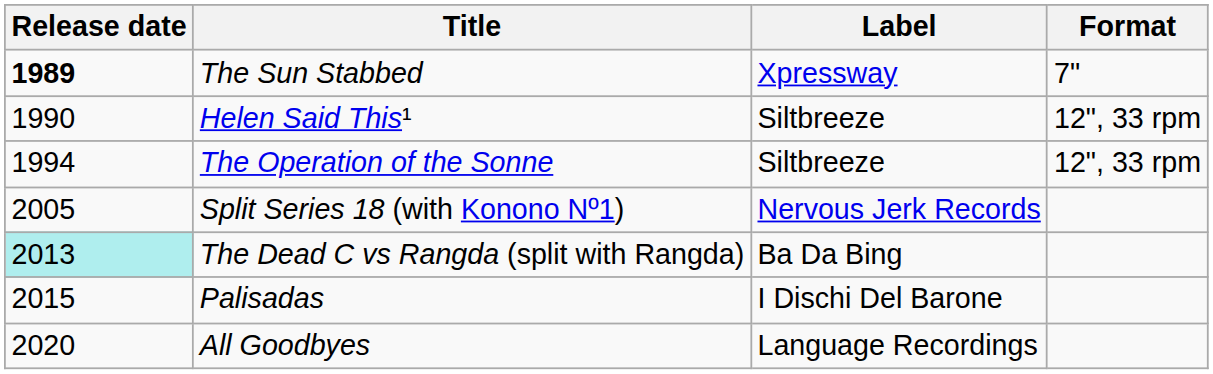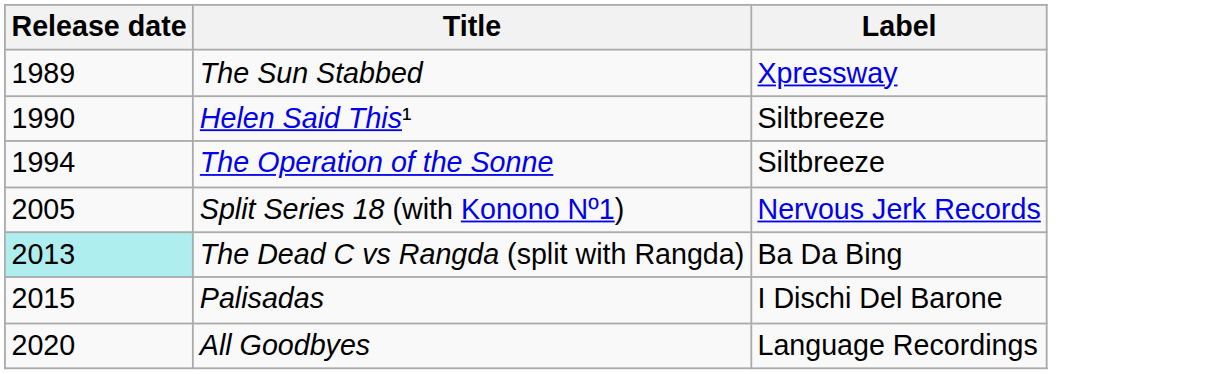- column: Format | 7" | 12", 33 rpm | 12", 33 rpm
The Sun Stabbed | Release date: bold -> normal
